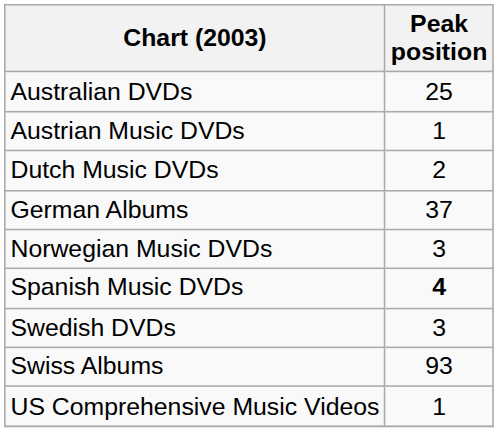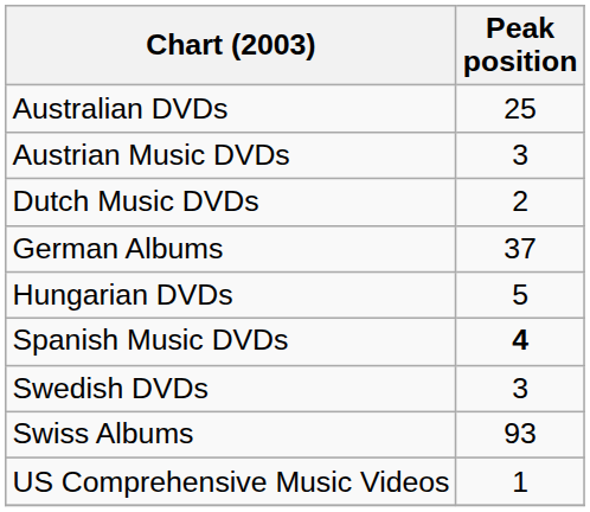Austrian Music DVDs | Peak position: 1 -> 3
+ row: Hungarian DVDs | 5
- row: Norwegian Music DVDs | 3
